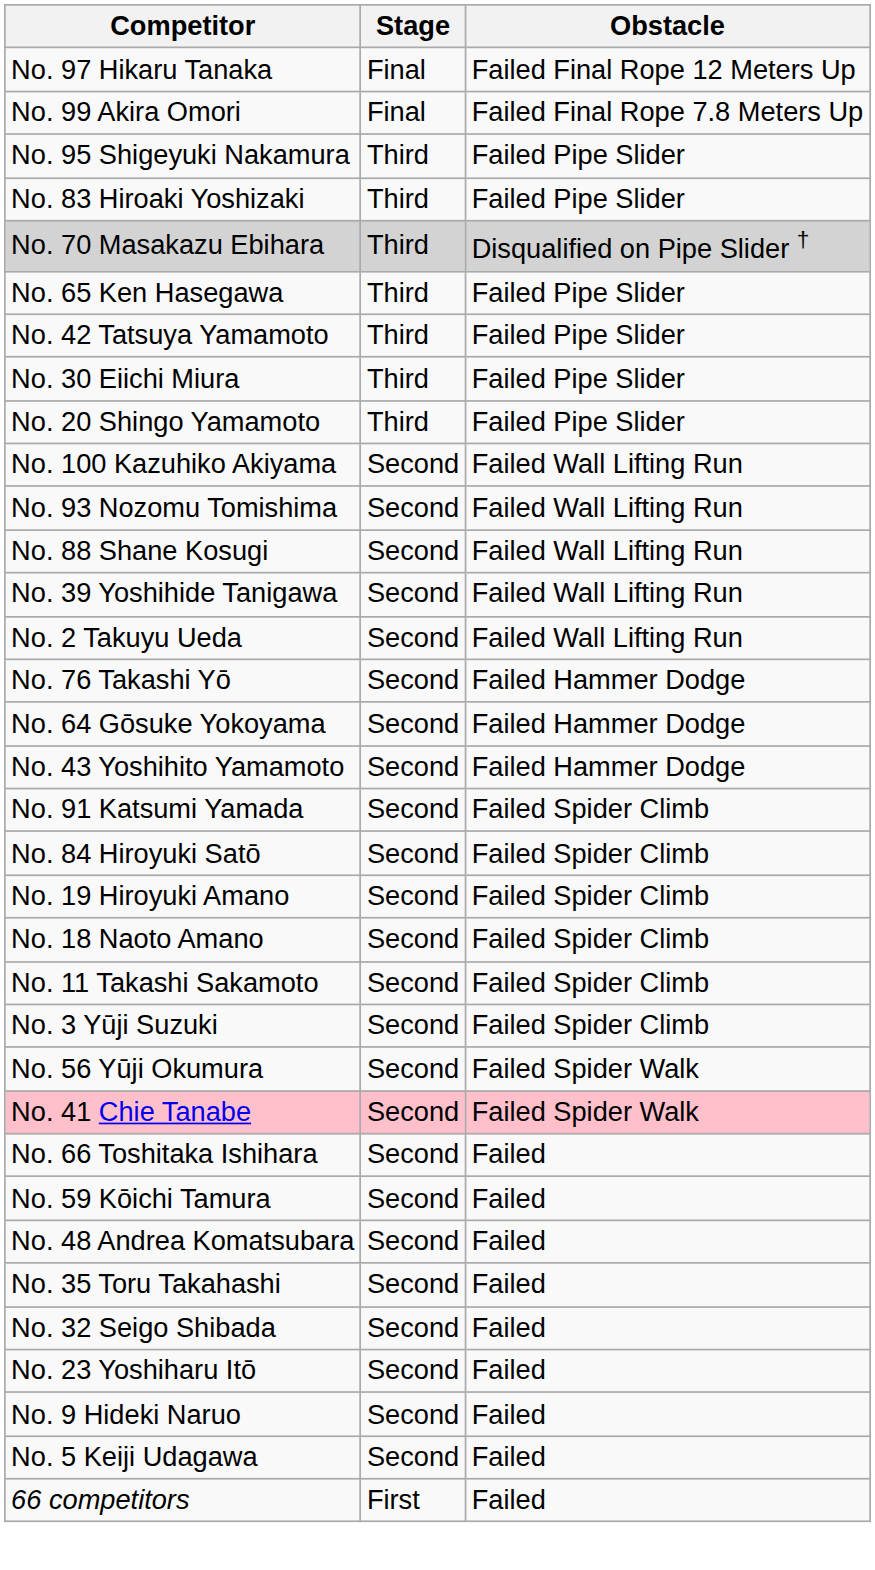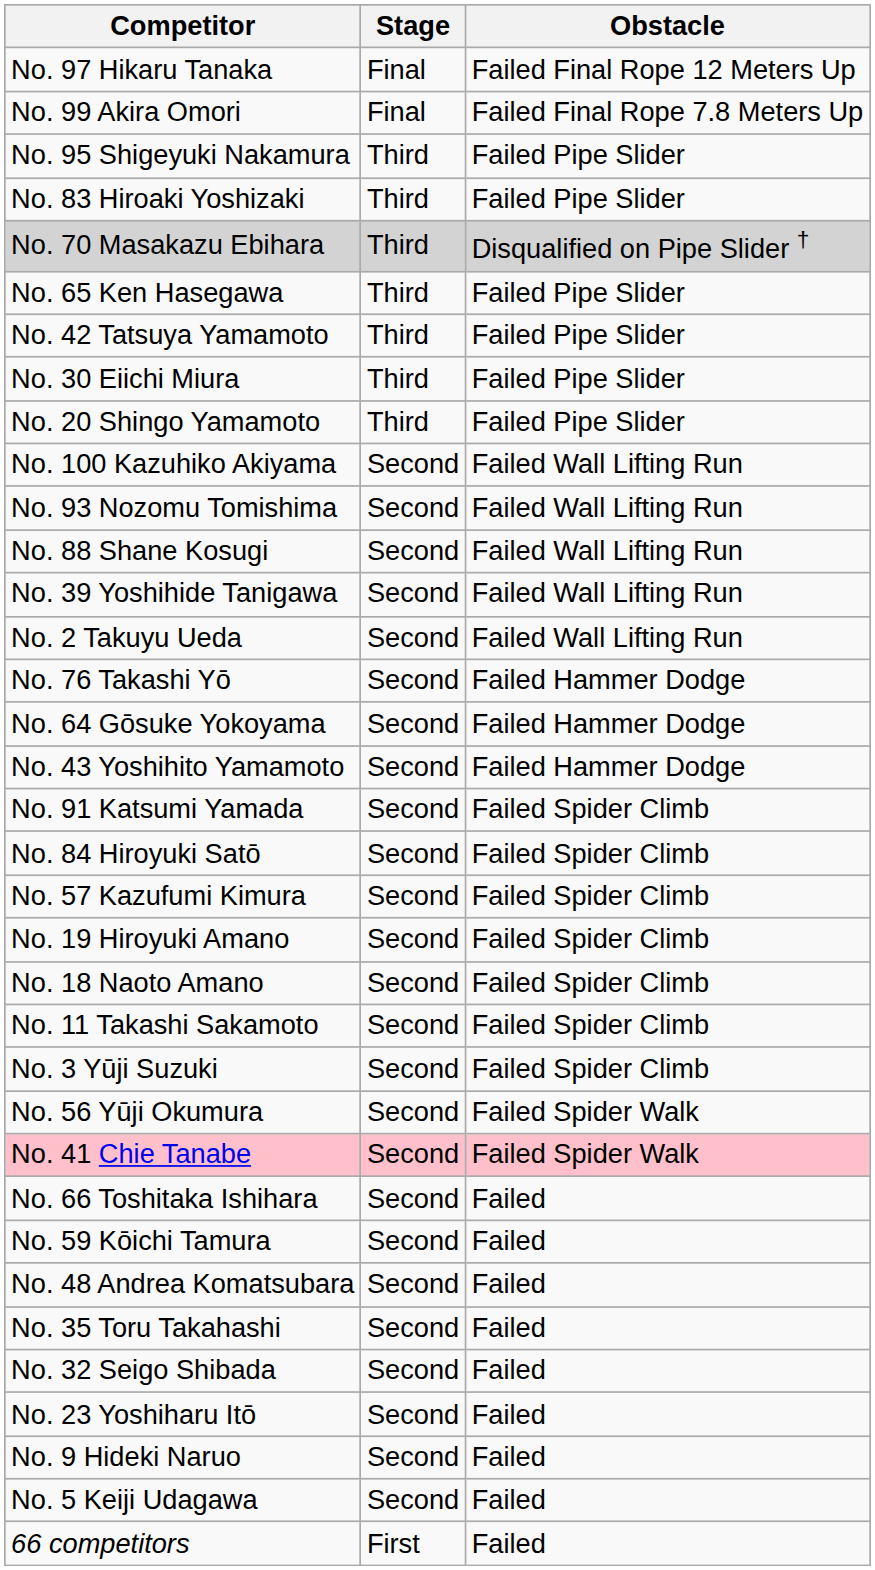+ row: No. 57 Kazufumi Kimura | Second | Failed Spider Climb
